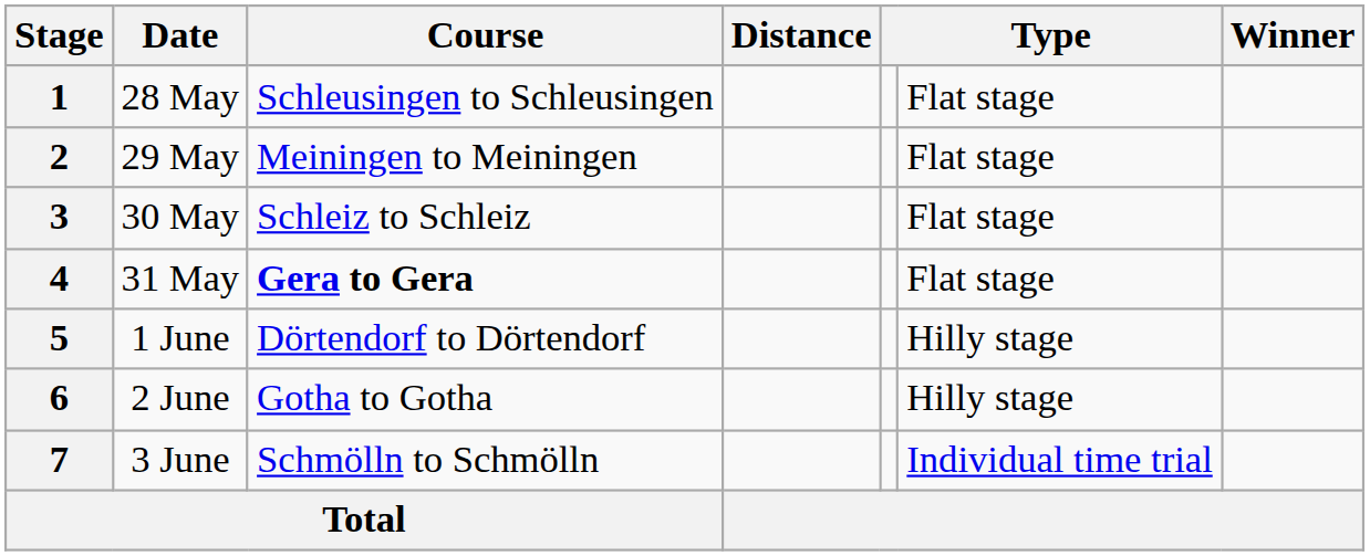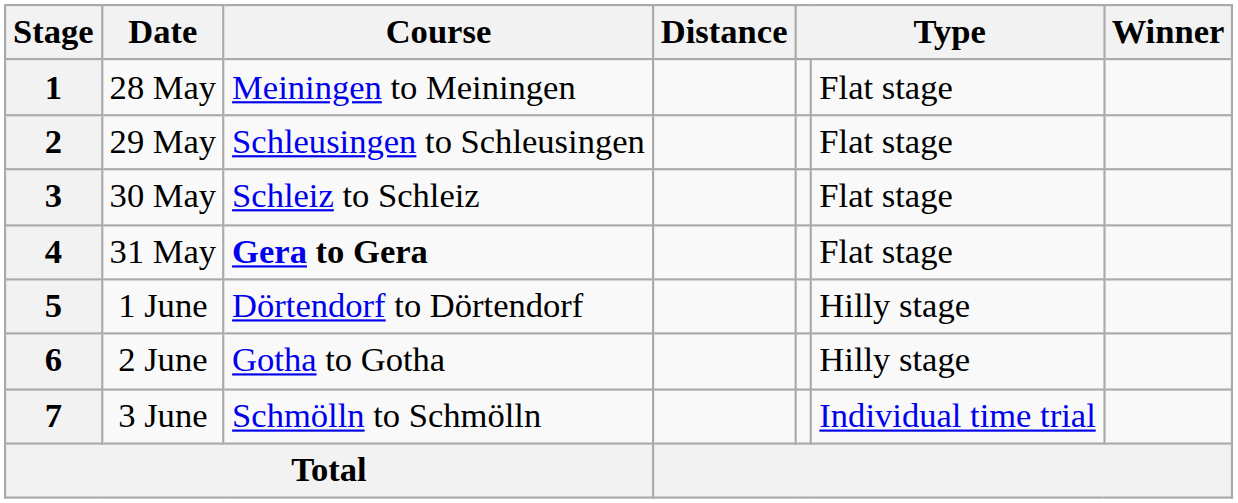1 | Course: Schleusingen to Schleusingen -> Meiningen to Meiningen
2 | Course: Meiningen to Meiningen -> Schleusingen to Schleusingen
